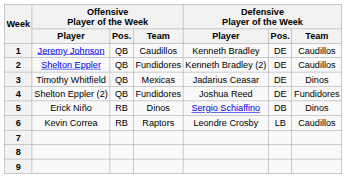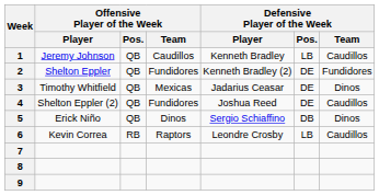1 | Defensive Player of the Week / Pos.: DE -> LB
2 | Defensive Player of the Week / Team: Caudillos -> Fundidores
4 | Defensive Player of the Week / Team: Fundidores -> Caudillos
5 | Offensive Player of the Week / Pos.: RB -> QB
